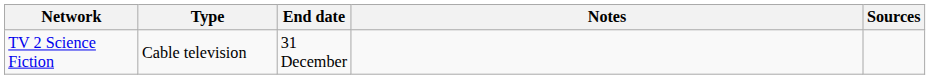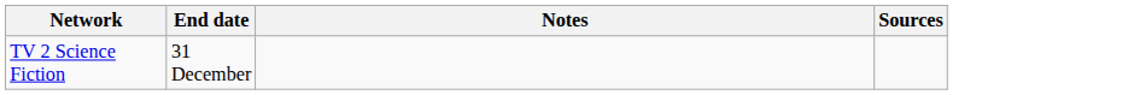- column: Type | Cable television
